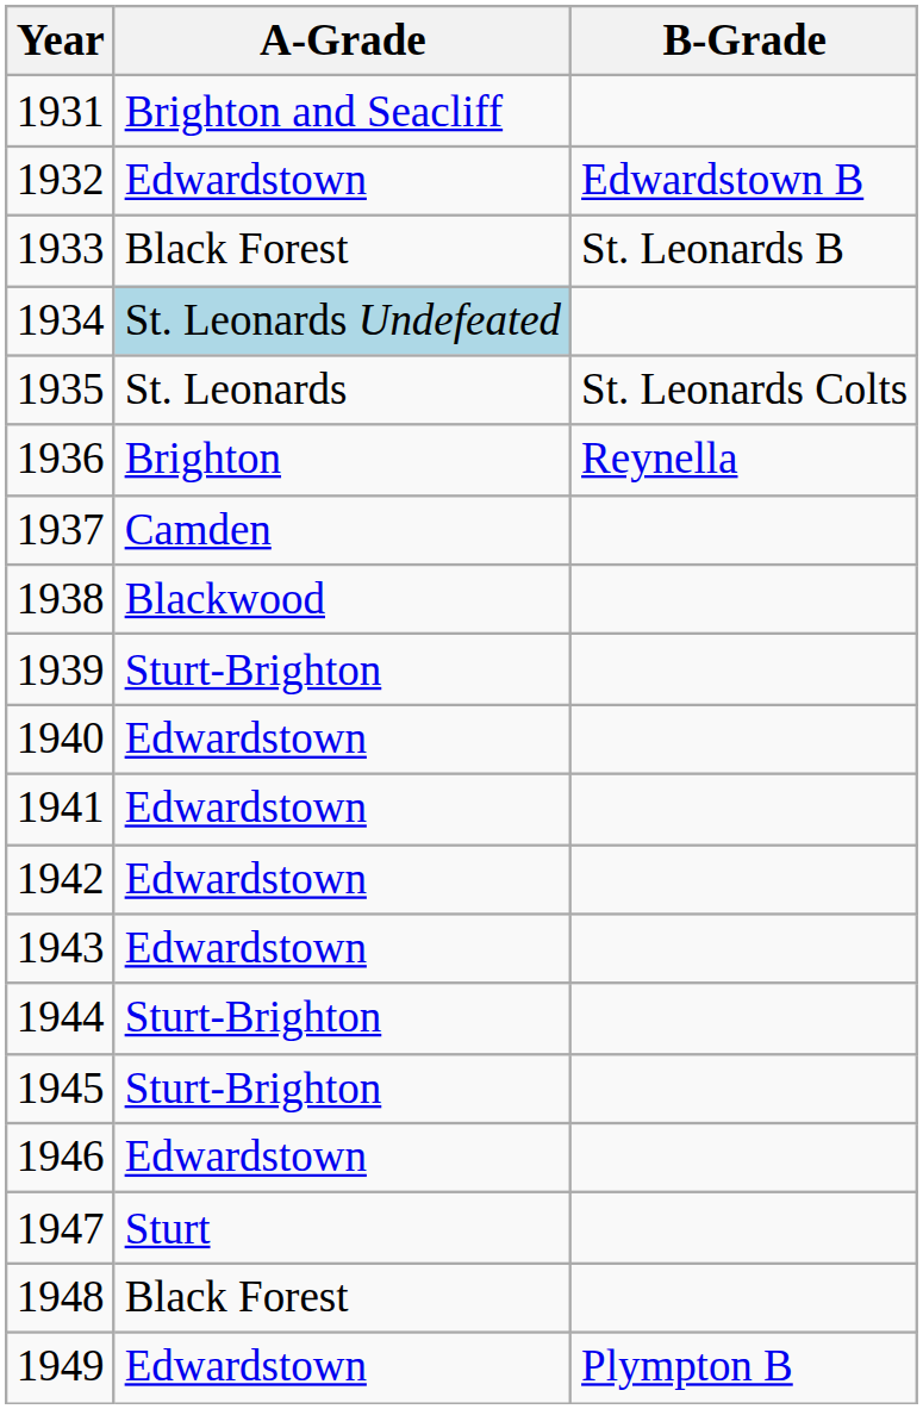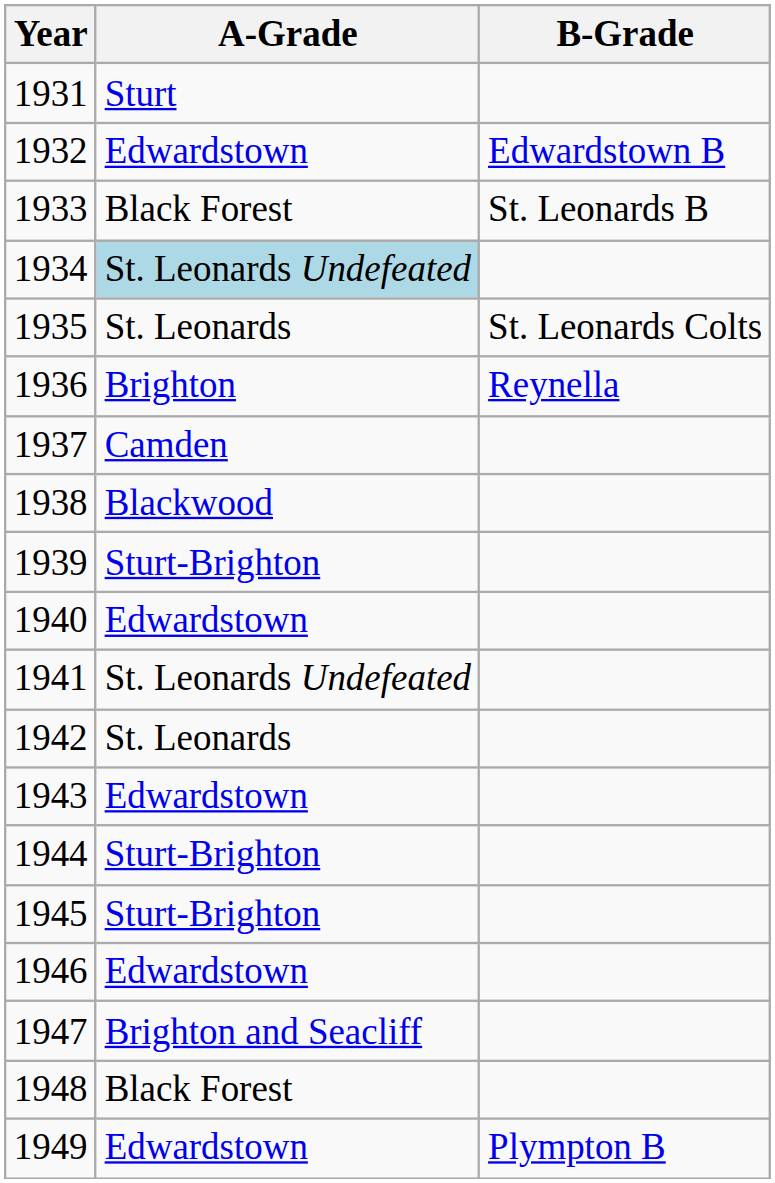1931 | A-Grade: Brighton and Seacliff -> Sturt
1941 | A-Grade: Edwardstown -> St. Leonards Undefeated
1942 | A-Grade: Edwardstown -> St. Leonards
1947 | A-Grade: Sturt -> Brighton and Seacliff
